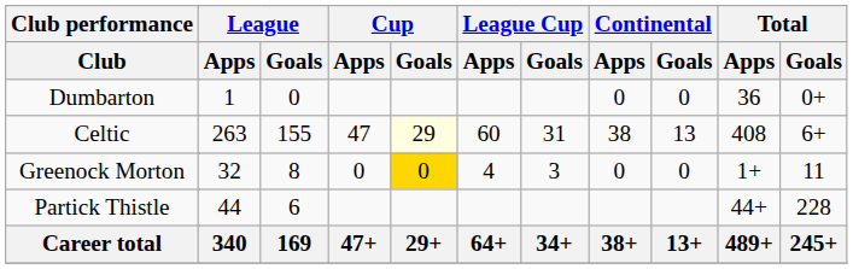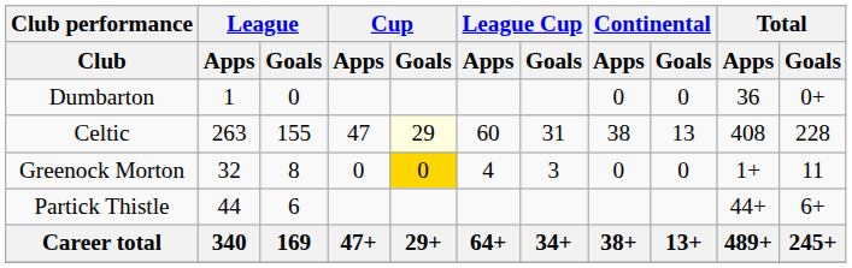Celtic | Total / Goals: 6+ -> 228
Partick Thistle | Total / Goals: 228 -> 6+
